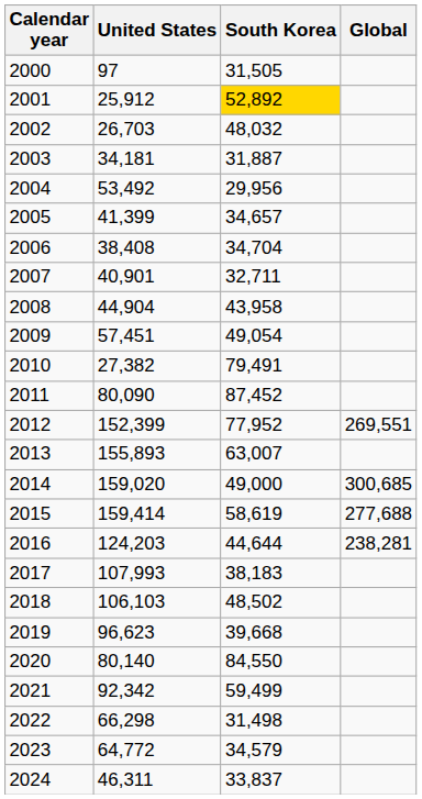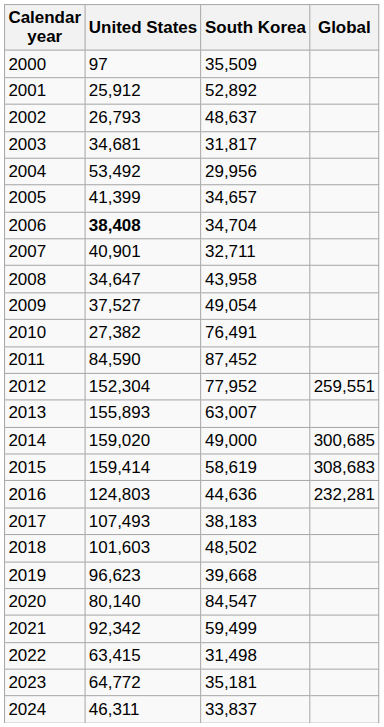2000 | South Korea: 31,505 -> 35,509
2001 | South Korea: gold background -> no background
2002 | United States: 26,703 -> 26,793
2002 | South Korea: 48,032 -> 48,637
2003 | United States: 34,181 -> 34,681
2003 | South Korea: 31,887 -> 31,817
2006 | United States: normal -> bold
2008 | United States: 44,904 -> 34,647
2009 | United States: 57,451 -> 37,527
2010 | South Korea: 79,491 -> 76,491
2011 | United States: 80,090 -> 84,590
2012 | United States: 152,399 -> 152,304
2012 | Global: 269,551 -> 259,551
2015 | Global: 277,688 -> 308,683
2016 | United States: 124,203 -> 124,803
2016 | South Korea: 44,644 -> 44,636
2016 | Global: 238,281 -> 232,281
2017 | United States: 107,993 -> 107,493
2018 | United States: 106,103 -> 101,603
2020 | South Korea: 84,550 -> 84,547
2022 | United States: 66,298 -> 63,415
2023 | South Korea: 34,579 -> 35,181
